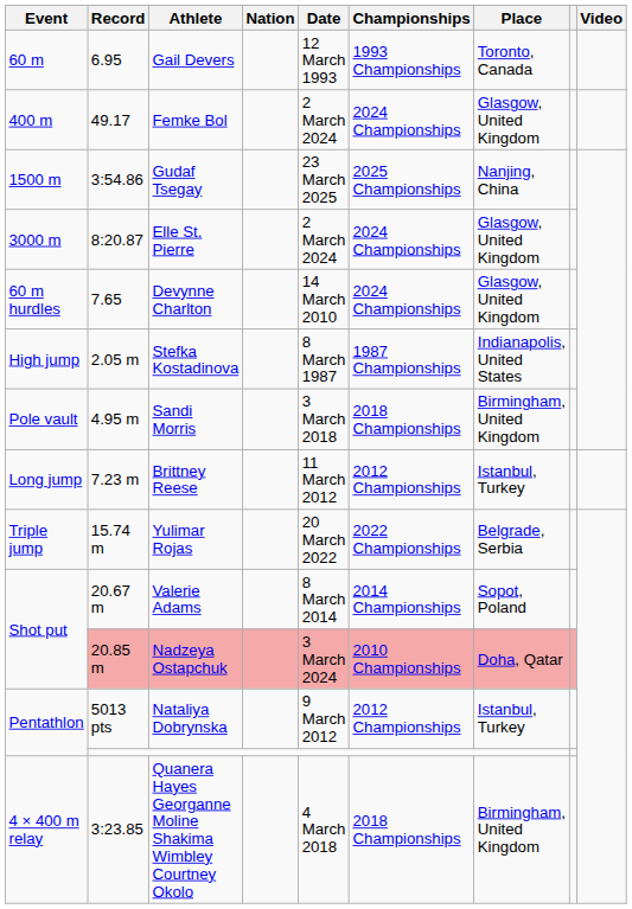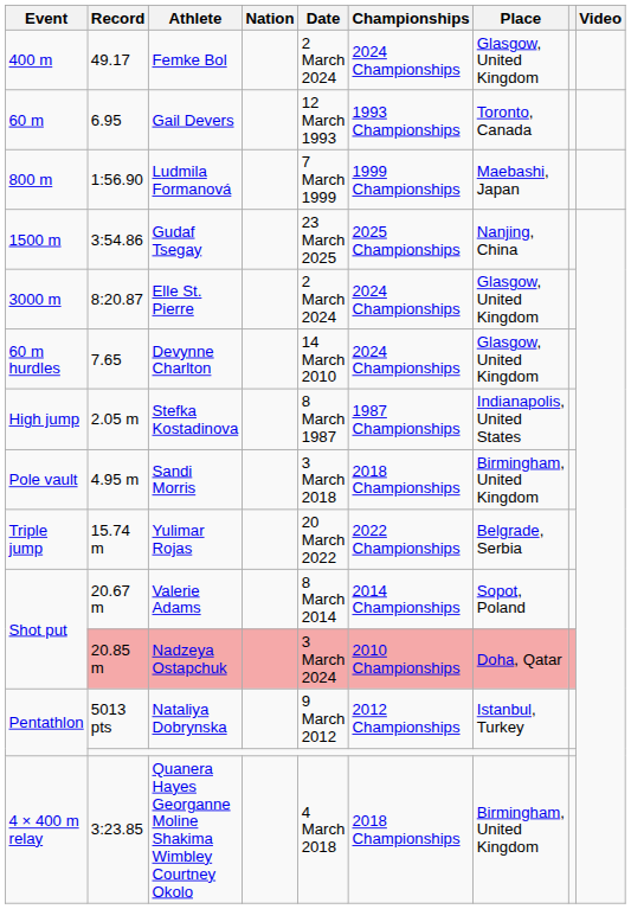rows swapped: Gail Devers <-> Femke Bol
+ row: 800 m | 1:56.90 | Ludmila Formanová | 7 March 1999 | 1999 Championships | Maebashi, Japan
- row: Long jump | 7.23 m | Brittney Reese | 11 March 2012 | 2012 Championships | Istanbul, Turkey
